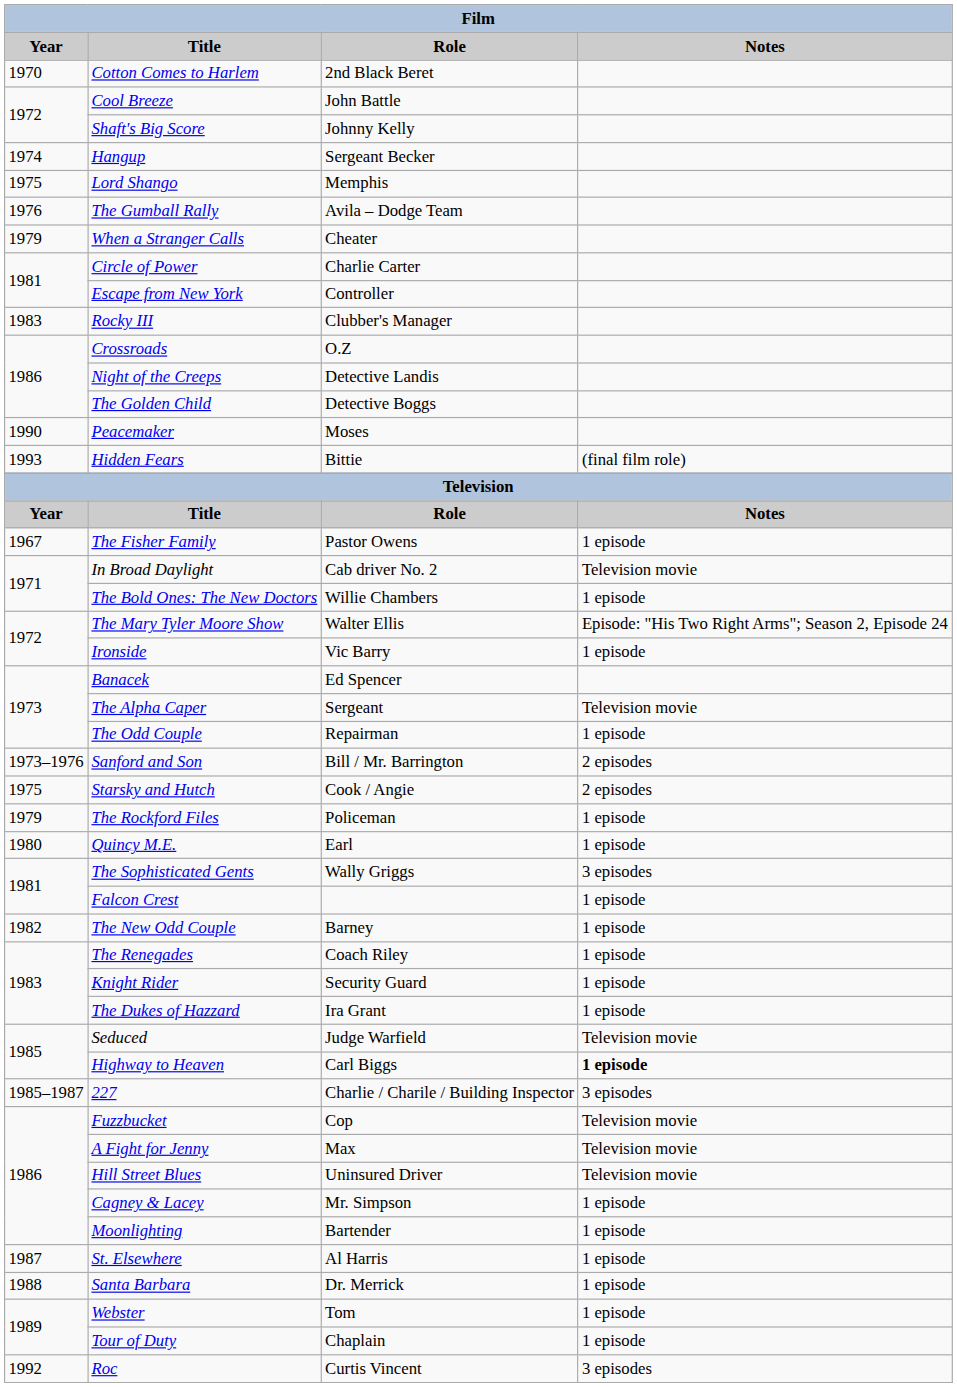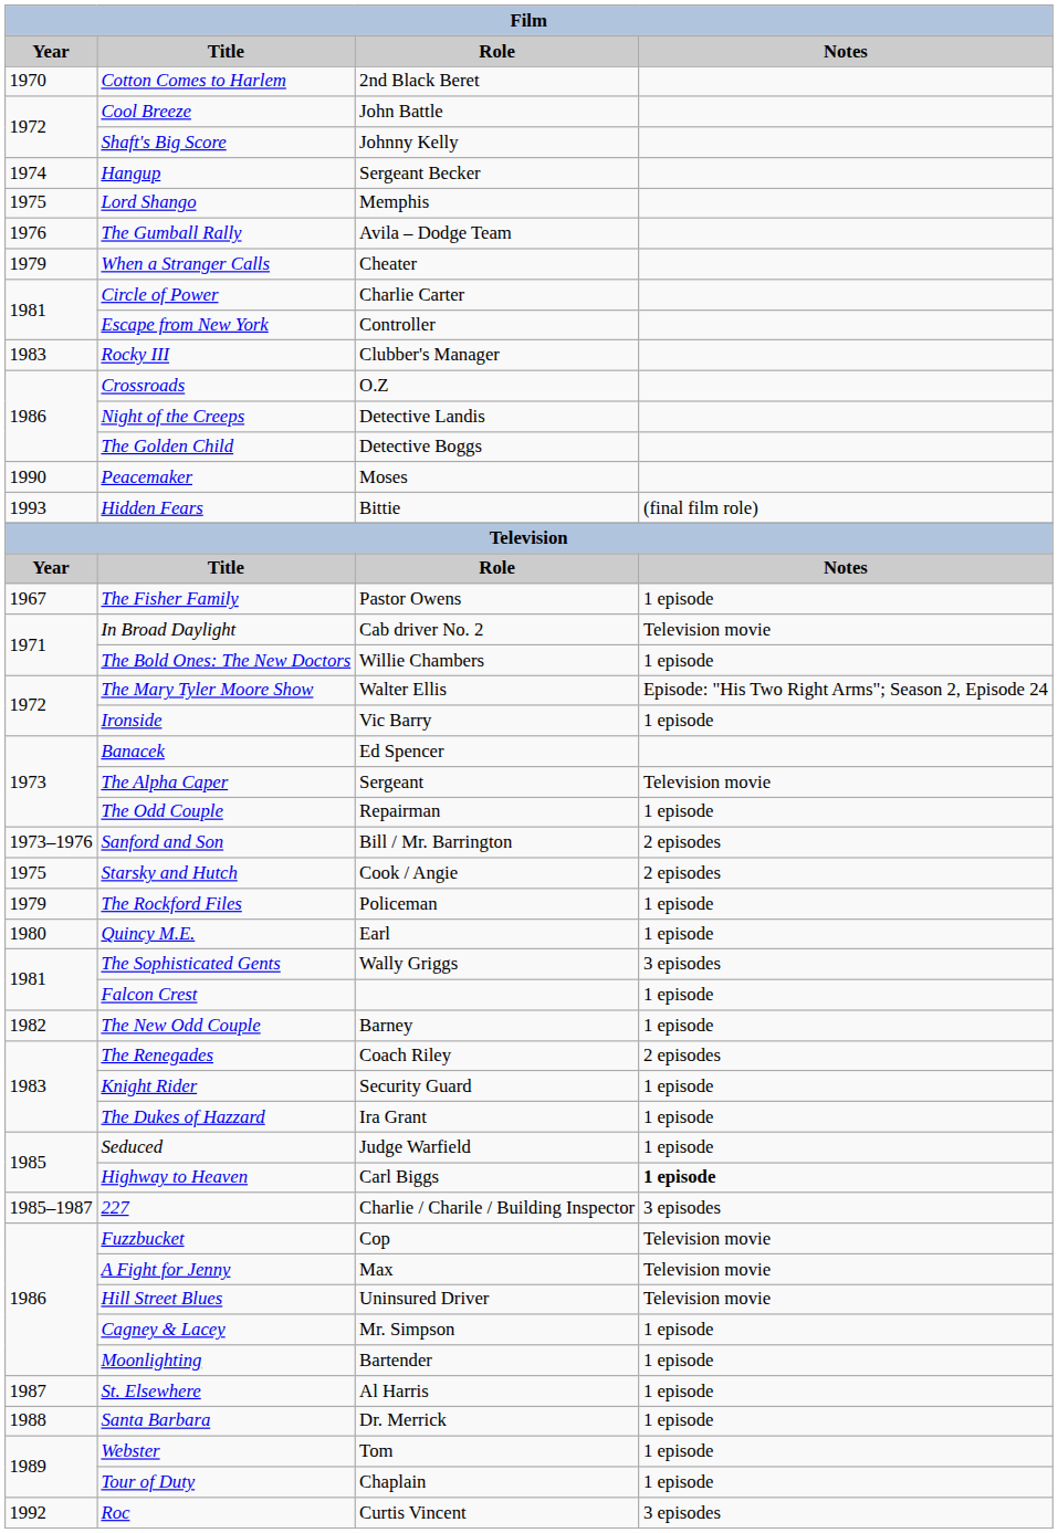The Renegades | Notes: 1 episode -> 2 episodes
Seduced | Notes: Television movie -> 1 episode
